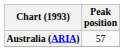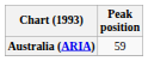Australia (ARIA) | Peak position: 57 -> 59
